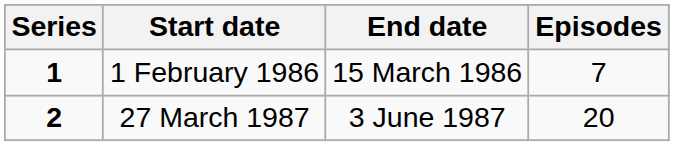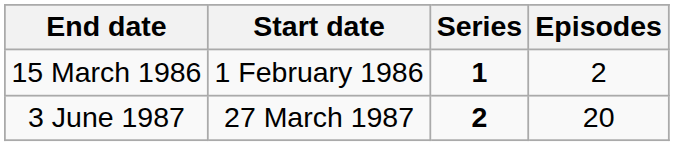columns swapped: Series <-> End date
1 February 1986 | Episodes: 7 -> 2
